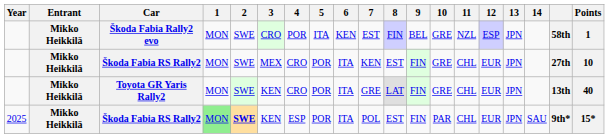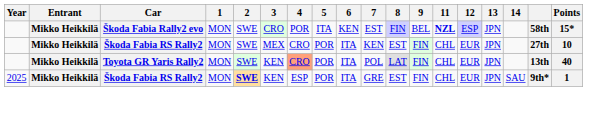- column: 10 | GRE | GRE | GRE | PAR
Škoda Fabia Rally2 evo | 11: normal -> bold
Škoda Fabia Rally2 evo | Points: 1 -> 15*
Toyota GR Yaris Rally2 | 4: no background -> lightsalmon background
Toyota GR Yaris Rally2 | 7: GRE -> POL
2025 / Škoda Fabia RS Rally2 | 1: lightgreen background -> no background
2025 / Škoda Fabia RS Rally2 | 7: POL -> GRE
2025 / Škoda Fabia RS Rally2 | Points: 15* -> 1
